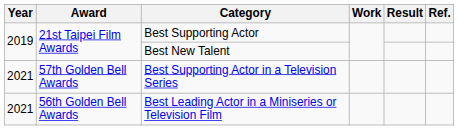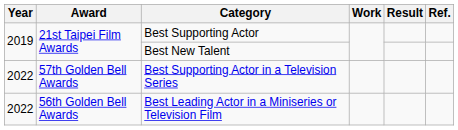Best Supporting Actor in a Television Series | Year: 2021 -> 2022
Best Leading Actor in a Miniseries or Television Film | Year: 2021 -> 2022
